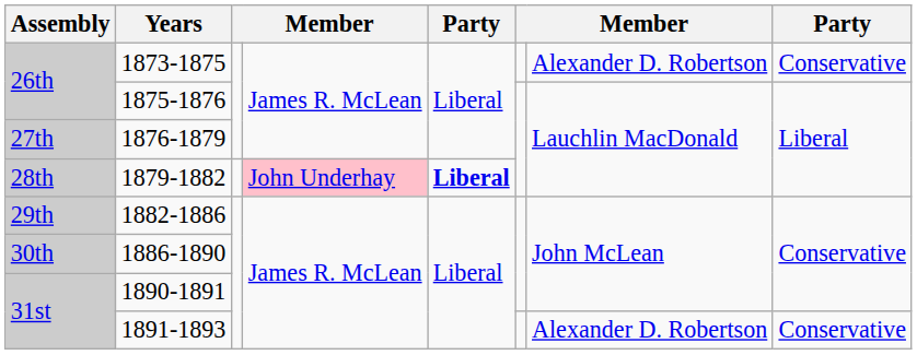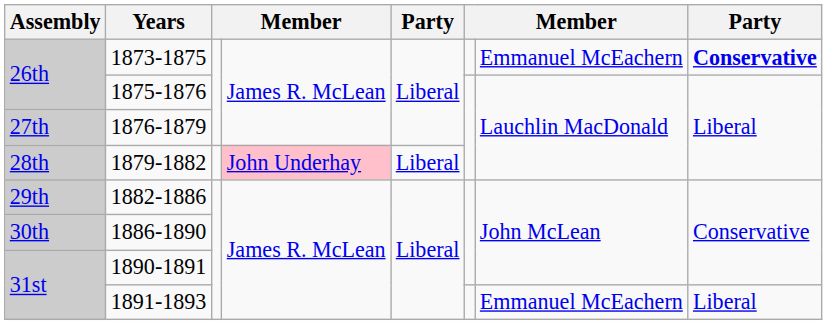1873-1875 | column 7: Alexander D. Robertson -> Emmanuel McEachern
1873-1875 | column 8: normal -> bold
1879-1882 | column 5: bold -> normal
1891-1893 | column 7: Alexander D. Robertson -> Emmanuel McEachern
1891-1893 | column 8: Conservative -> Liberal
